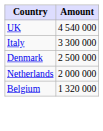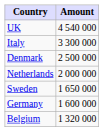+ row: Sweden | 1 650 000
+ row: Germany | 1 600 000
